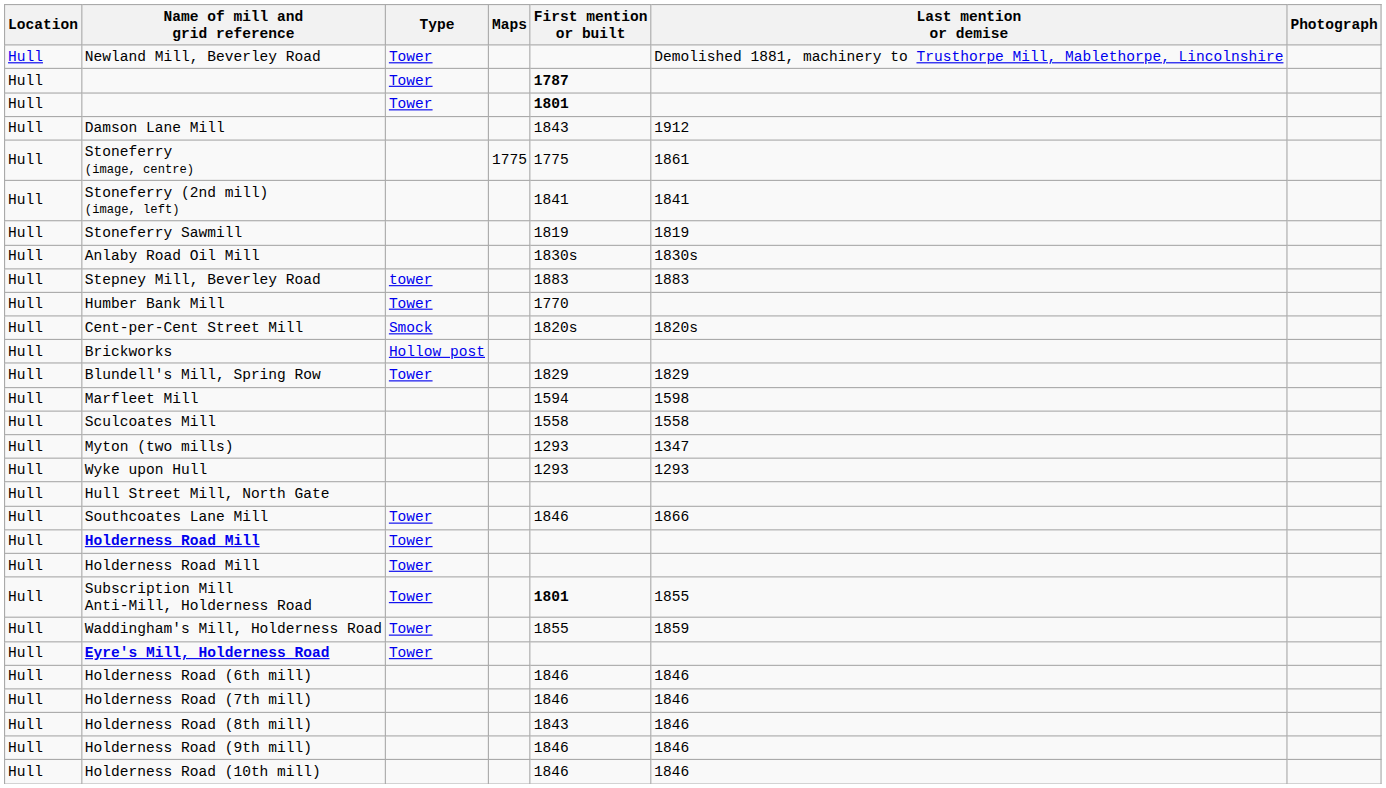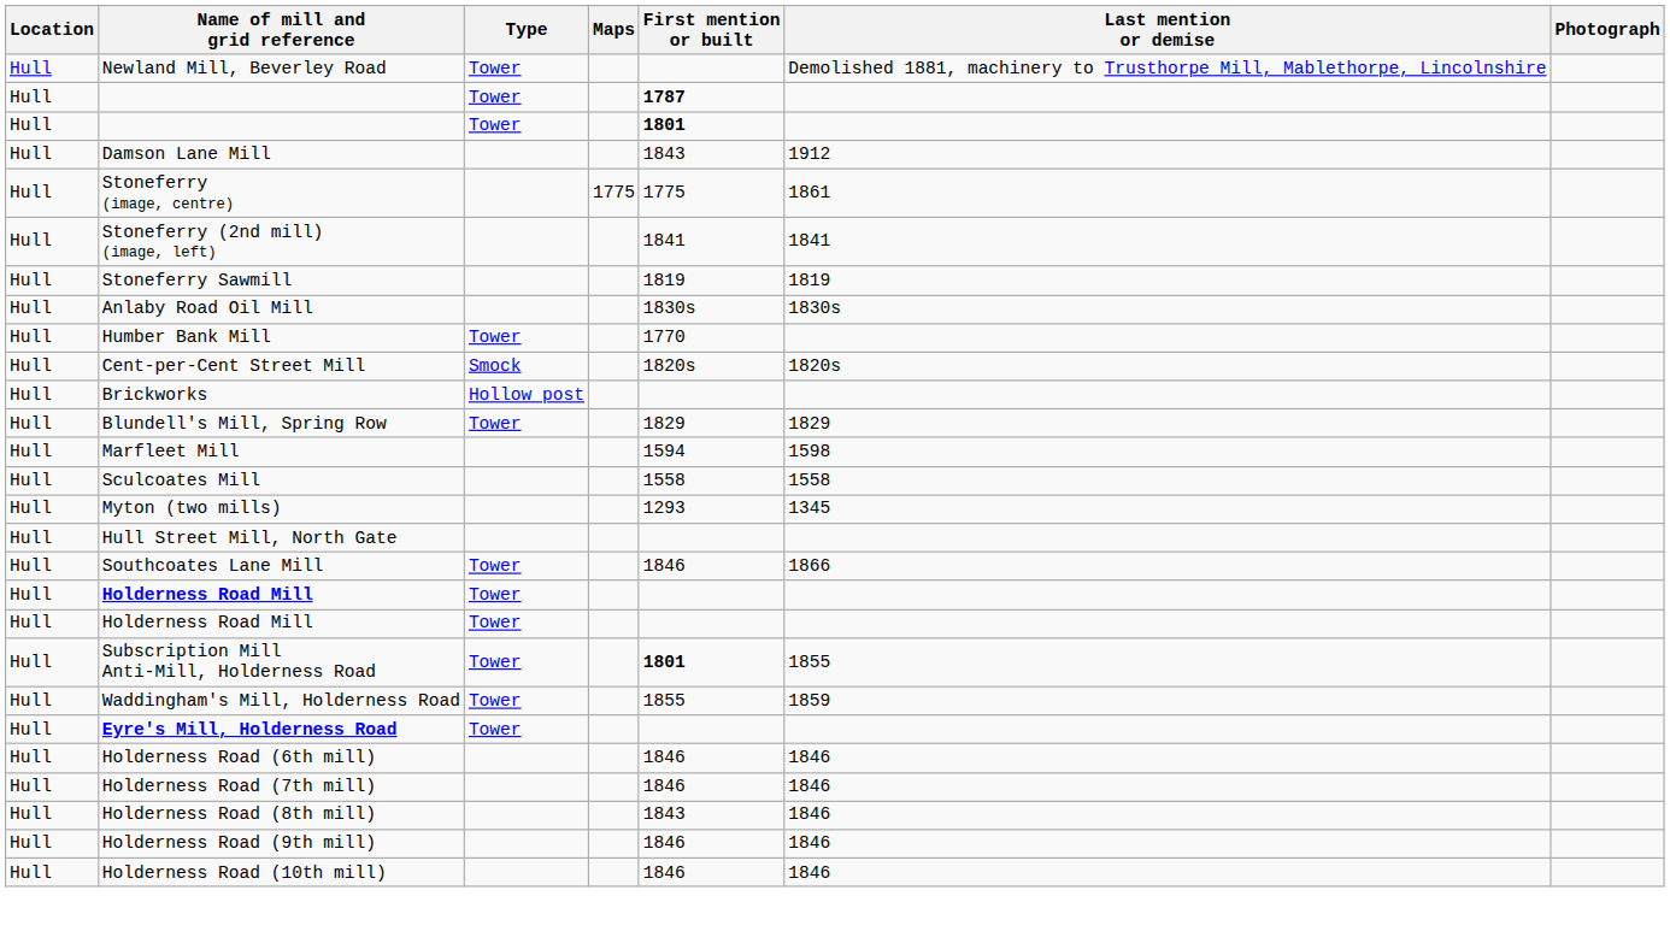- row: Hull | Stepney Mill, Beverley Road | tower | 1883 | 1883
Myton (two mills) | Last mention or demise: 1347 -> 1345
- row: Hull | Wyke upon Hull | 1293 | 1293
